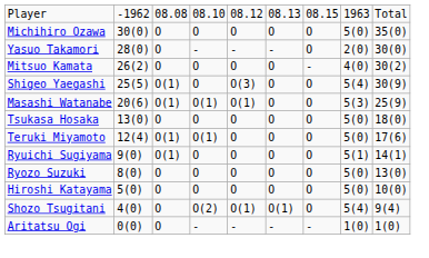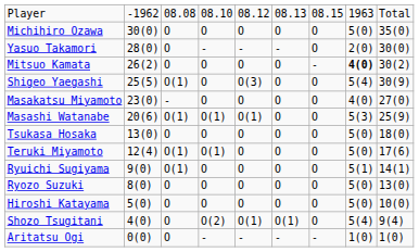Mitsuo Kamata | column 8: normal -> bold
+ row: Masakatsu Miyamoto | 23(0) | - | O | O | O | O | 4(0) | 27(0)
